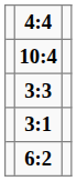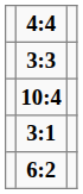rows swapped: 3:3 <-> 10:4
